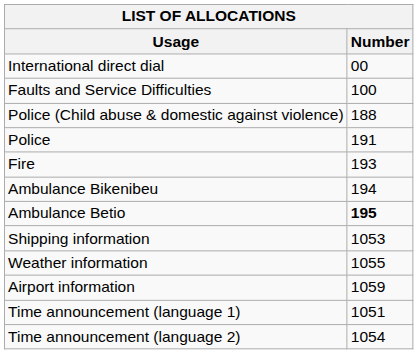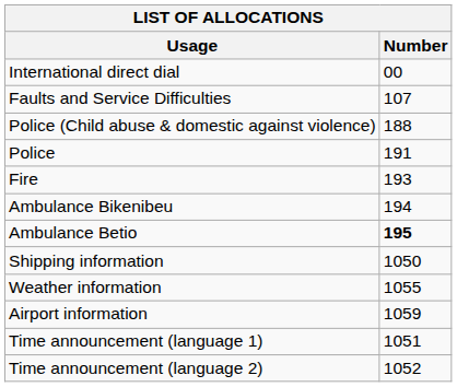Faults and Service Difficulties | Number: 100 -> 107
Shipping information | Number: 1053 -> 1050
Time announcement (language 2) | Number: 1054 -> 1052
